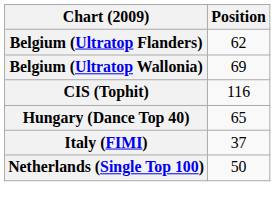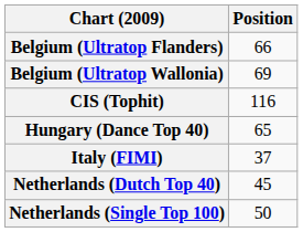Belgium (Ultratop Flanders) | Position: 62 -> 66
+ row: Netherlands (Dutch Top 40) | 45
